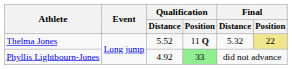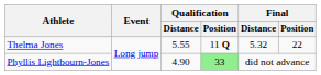Thelma Jones | Qualification / Distance: 5.52 -> 5.55
Thelma Jones | Final / Position: khaki background -> no background
Phyllis Lightbourn-Jones | Qualification / Distance: 4.92 -> 4.90
